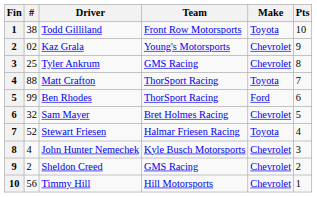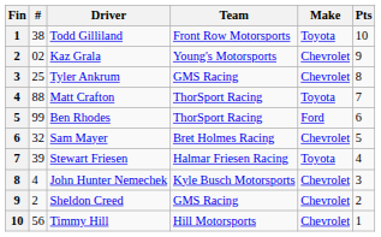Stewart Friesen | #: 52 -> 39
